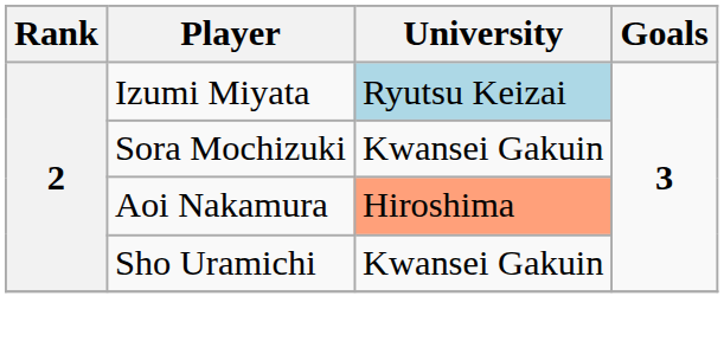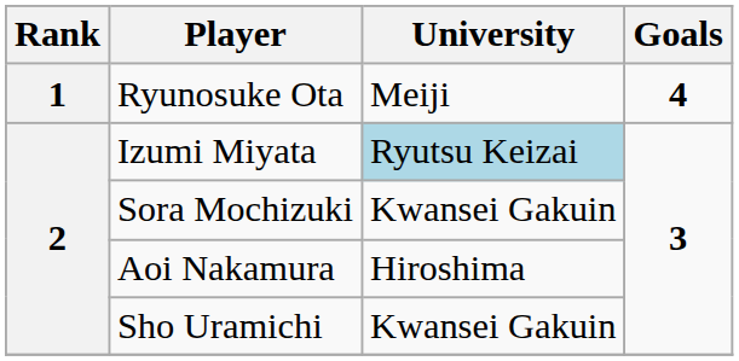+ row: 1 | Ryunosuke Ota | Meiji | 4
Aoi Nakamura | University: lightsalmon background -> no background
